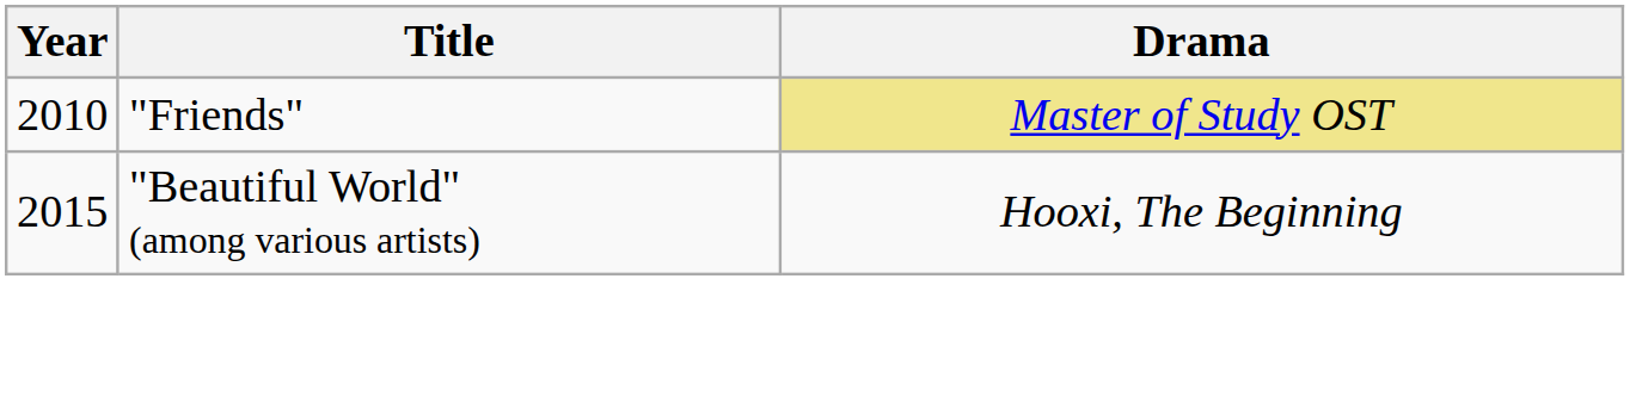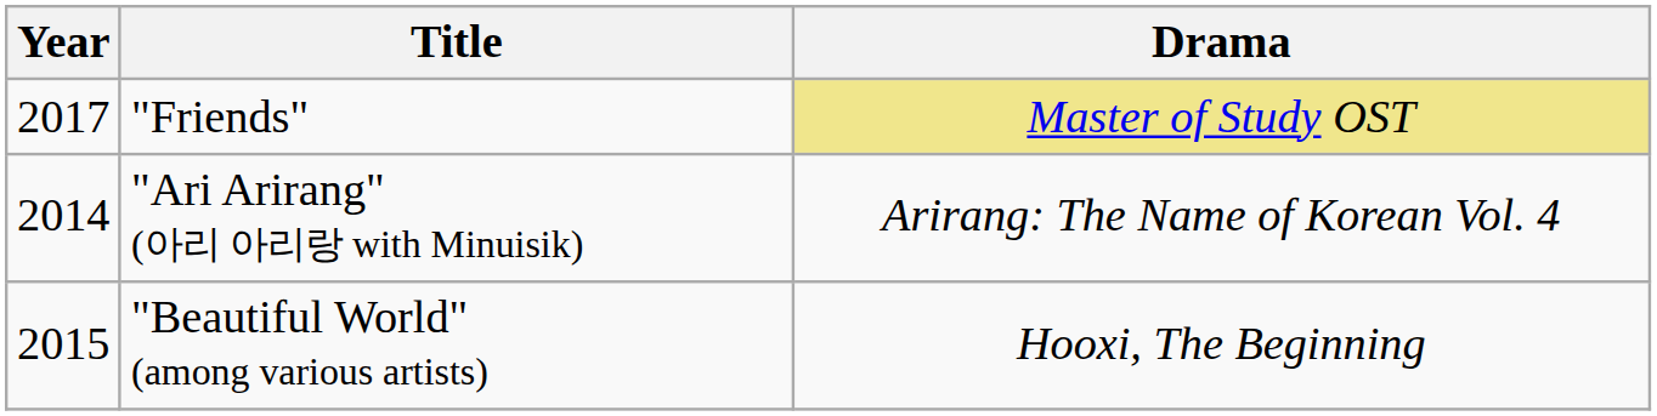"Friends" | Year: 2010 -> 2017
+ row: 2014 | "Ari Arirang" (아리 아리랑 with Minuisik) | Arirang: The Name of Korean Vol. 4
